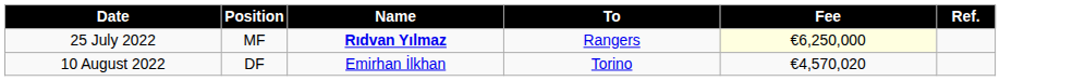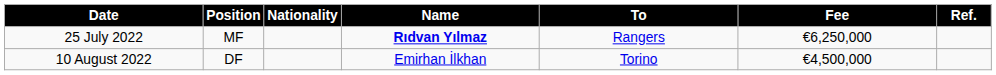+ column: Nationality
25 July 2022 | Fee: lightyellow background -> no background
10 August 2022 | Fee: €4,570,020 -> €4,500,000
